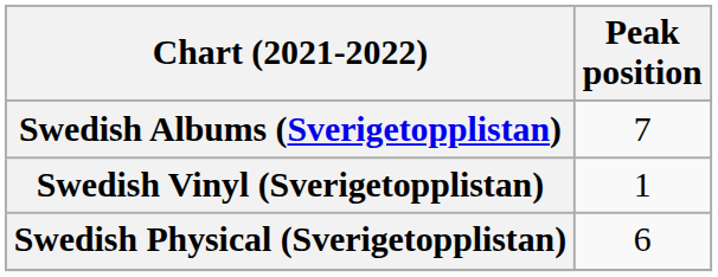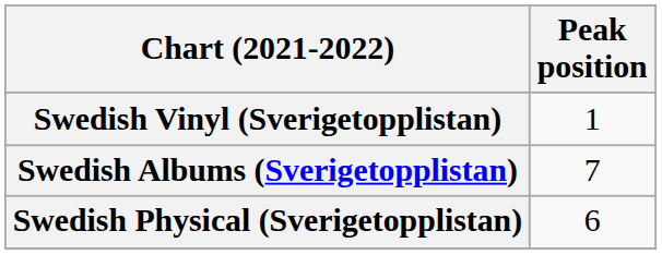rows swapped: Swedish Albums (Sverigetopplistan) <-> Swedish Vinyl (Sverigetopplistan)
